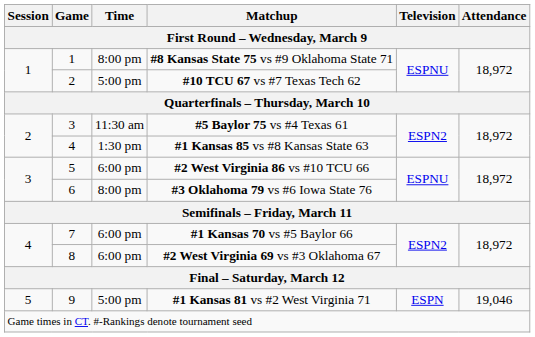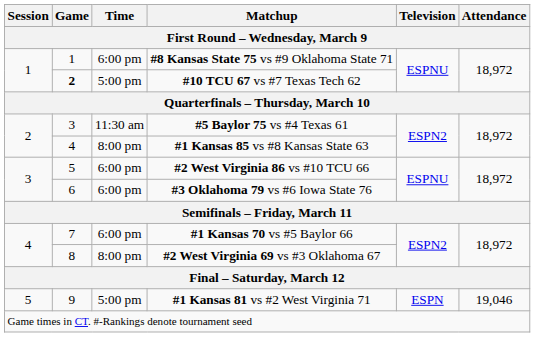#8 Kansas State 75 vs #9 Oklahoma State 71 | Time: 8:00 pm -> 6:00 pm
#10 TCU 67 vs #7 Texas Tech 62 | Game: normal -> bold
#1 Kansas 85 vs #8 Kansas State 63 | Time: 1:30 pm -> 8:00 pm
#3 Oklahoma 79 vs #6 Iowa State 76 | Time: 8:00 pm -> 6:00 pm
#2 West Virginia 69 vs #3 Oklahoma 67 | Time: 6:00 pm -> 8:00 pm
